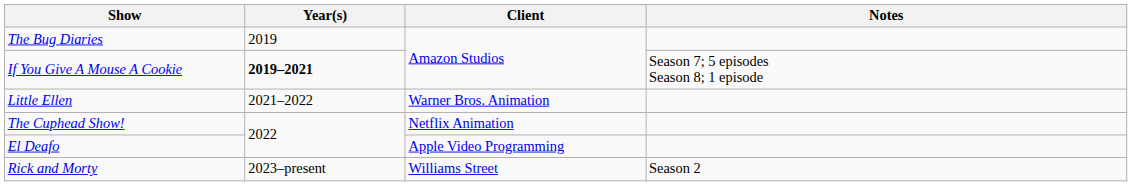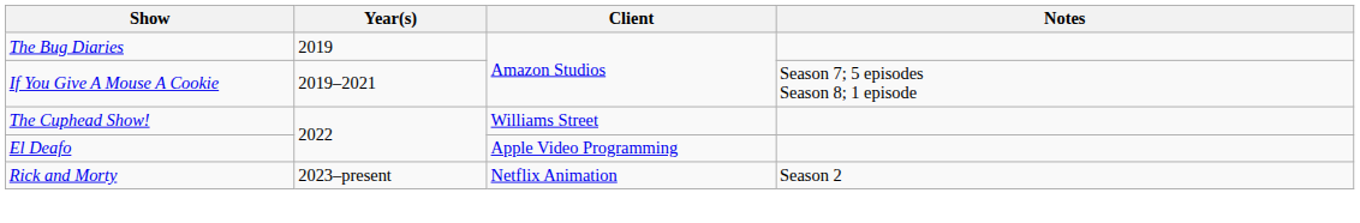If You Give A Mouse A Cookie | Year(s): bold -> normal
- row: Little Ellen | 2021–2022 | Warner Bros. Animation
The Cuphead Show! | Client: Netflix Animation -> Williams Street
Rick and Morty | Client: Williams Street -> Netflix Animation
